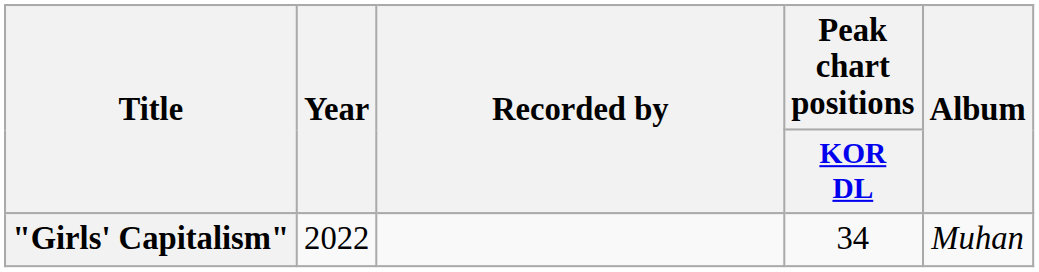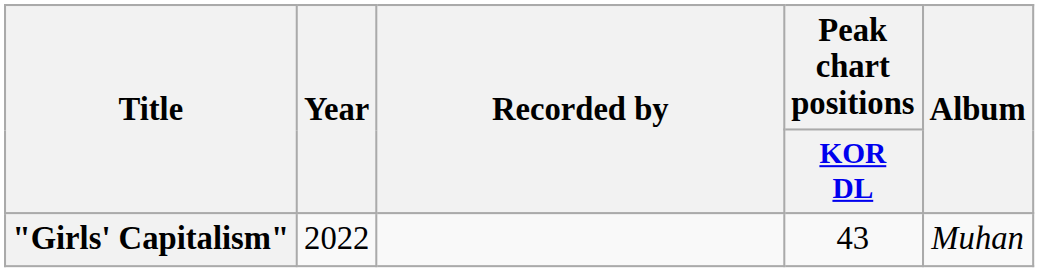"Girls' Capitalism" | Peak chart positions / KOR DL: 34 -> 43
